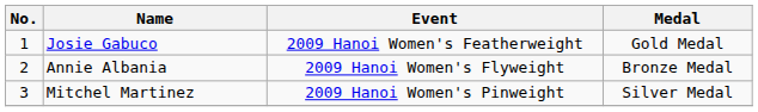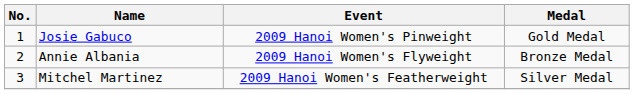Josie Gabuco | Event: 2009 Hanoi Women's Featherweight -> 2009 Hanoi Women's Pinweight
Mitchel Martinez | Event: 2009 Hanoi Women's Pinweight -> 2009 Hanoi Women's Featherweight
